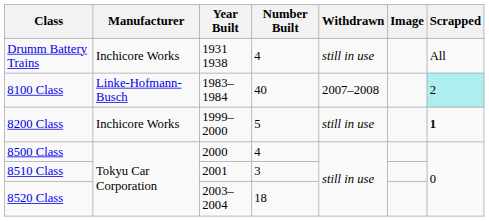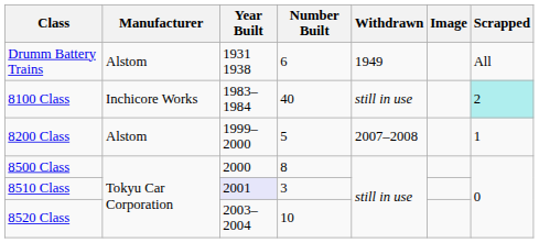Drumm Battery Trains | Manufacturer: Inchicore Works -> Alstom
Drumm Battery Trains | Number Built: 4 -> 6
Drumm Battery Trains | Withdrawn: still in use -> 1949
8100 Class | Manufacturer: Linke-Hofmann-Busch -> Inchicore Works
8100 Class | Withdrawn: 2007–2008 -> still in use
8200 Class | Manufacturer: Inchicore Works -> Alstom
8200 Class | Withdrawn: still in use -> 2007–2008
8200 Class | Scrapped: bold -> normal
8500 Class | Number Built: 4 -> 8
8510 Class | Year Built: no background -> lavender background
8520 Class | Number Built: 18 -> 10
